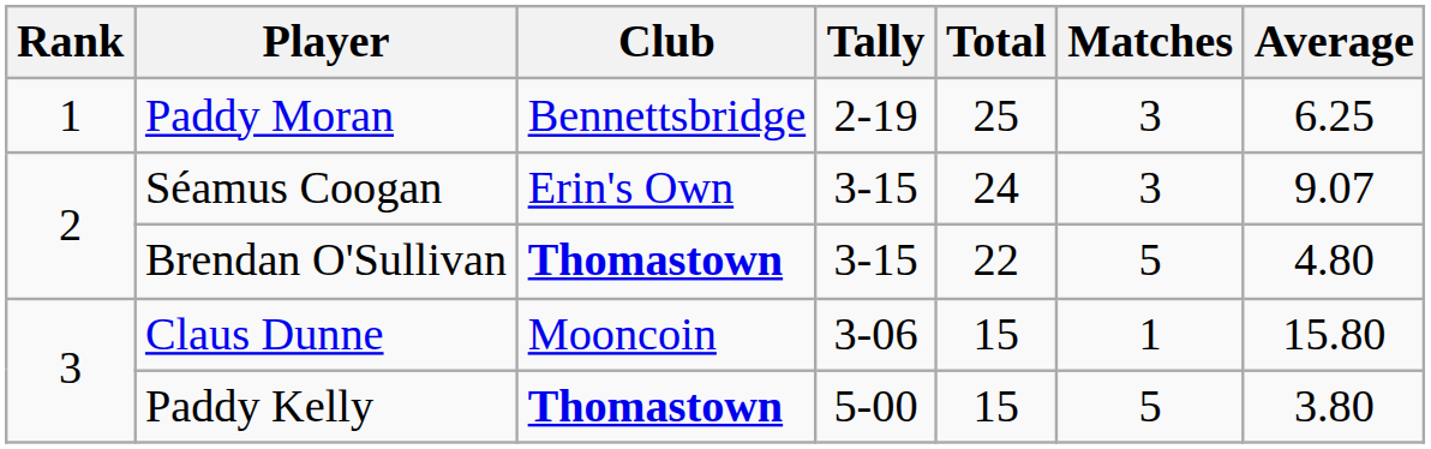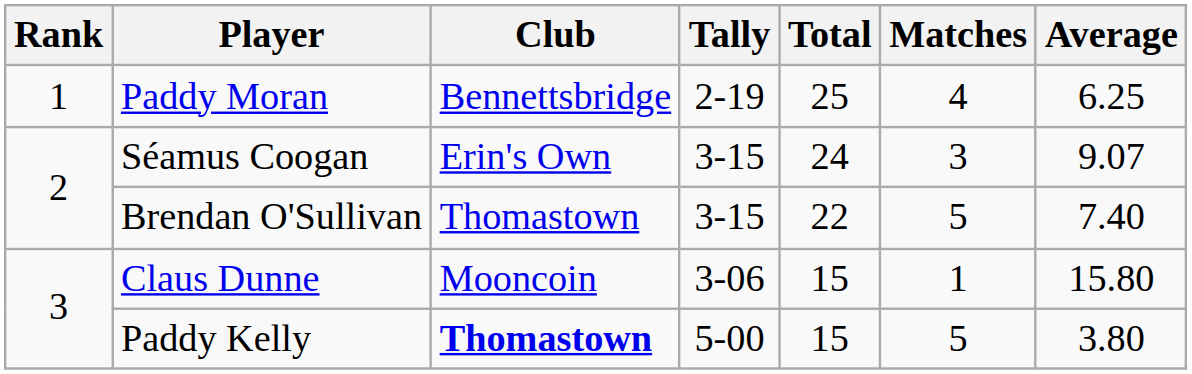Paddy Moran | Matches: 3 -> 4
Brendan O'Sullivan | Club: bold -> normal
Brendan O'Sullivan | Average: 4.80 -> 7.40
